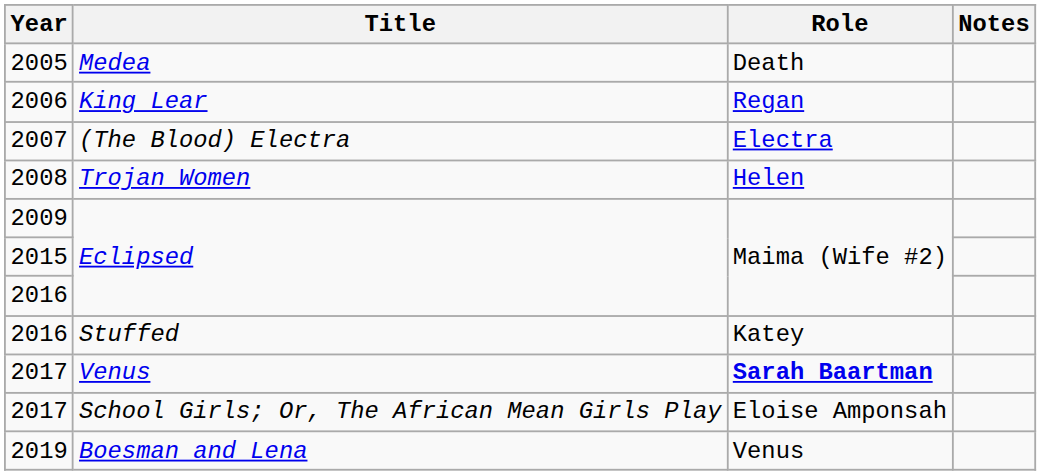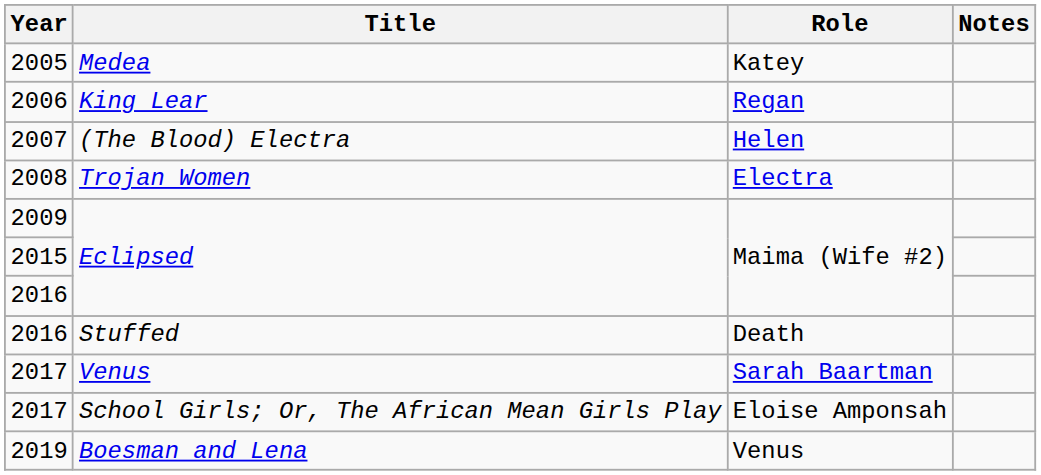2005 | Role: Death -> Katey
2007 | Role: Electra -> Helen
2008 | Role: Helen -> Electra
2016 / Stuffed | Role: Katey -> Death
2017 / Venus | Role: bold -> normal
